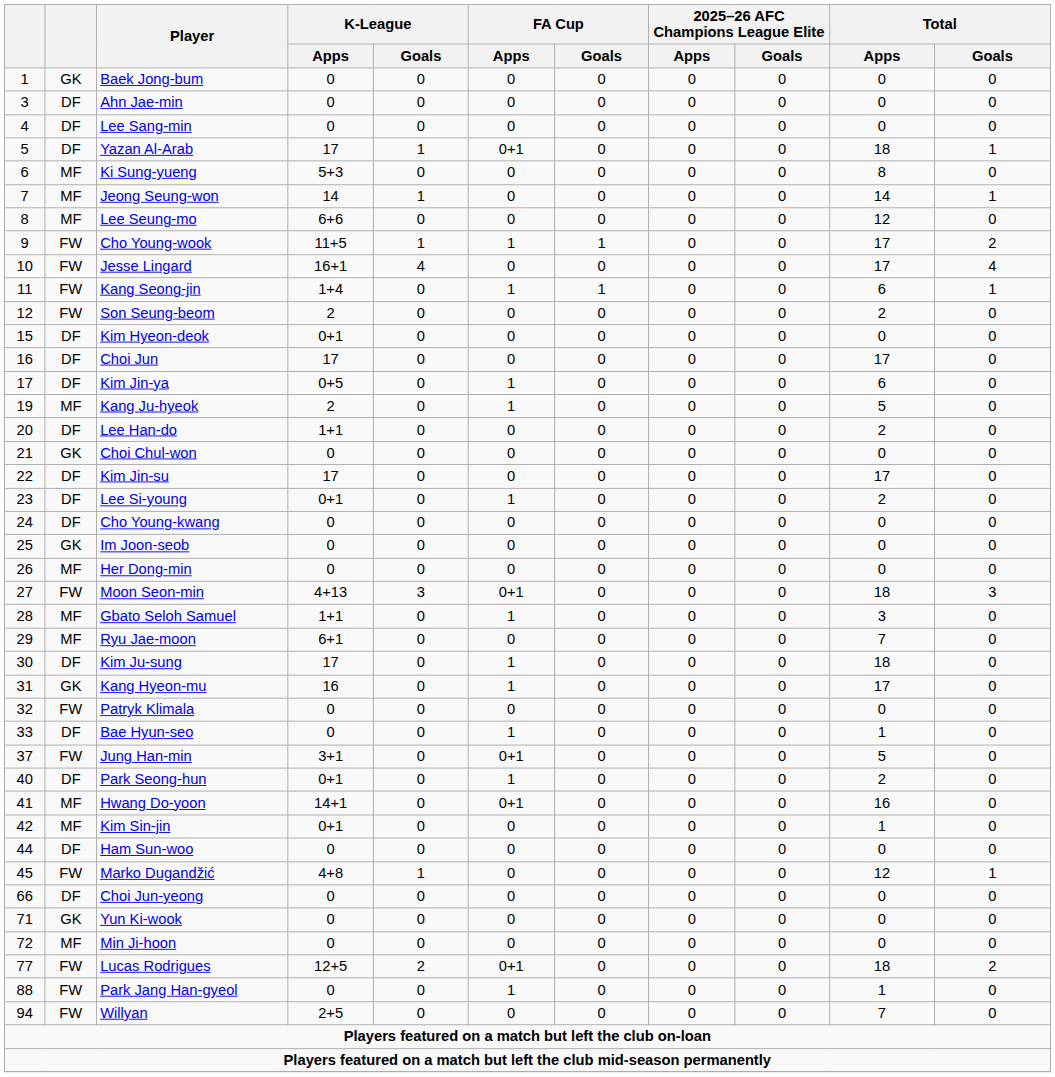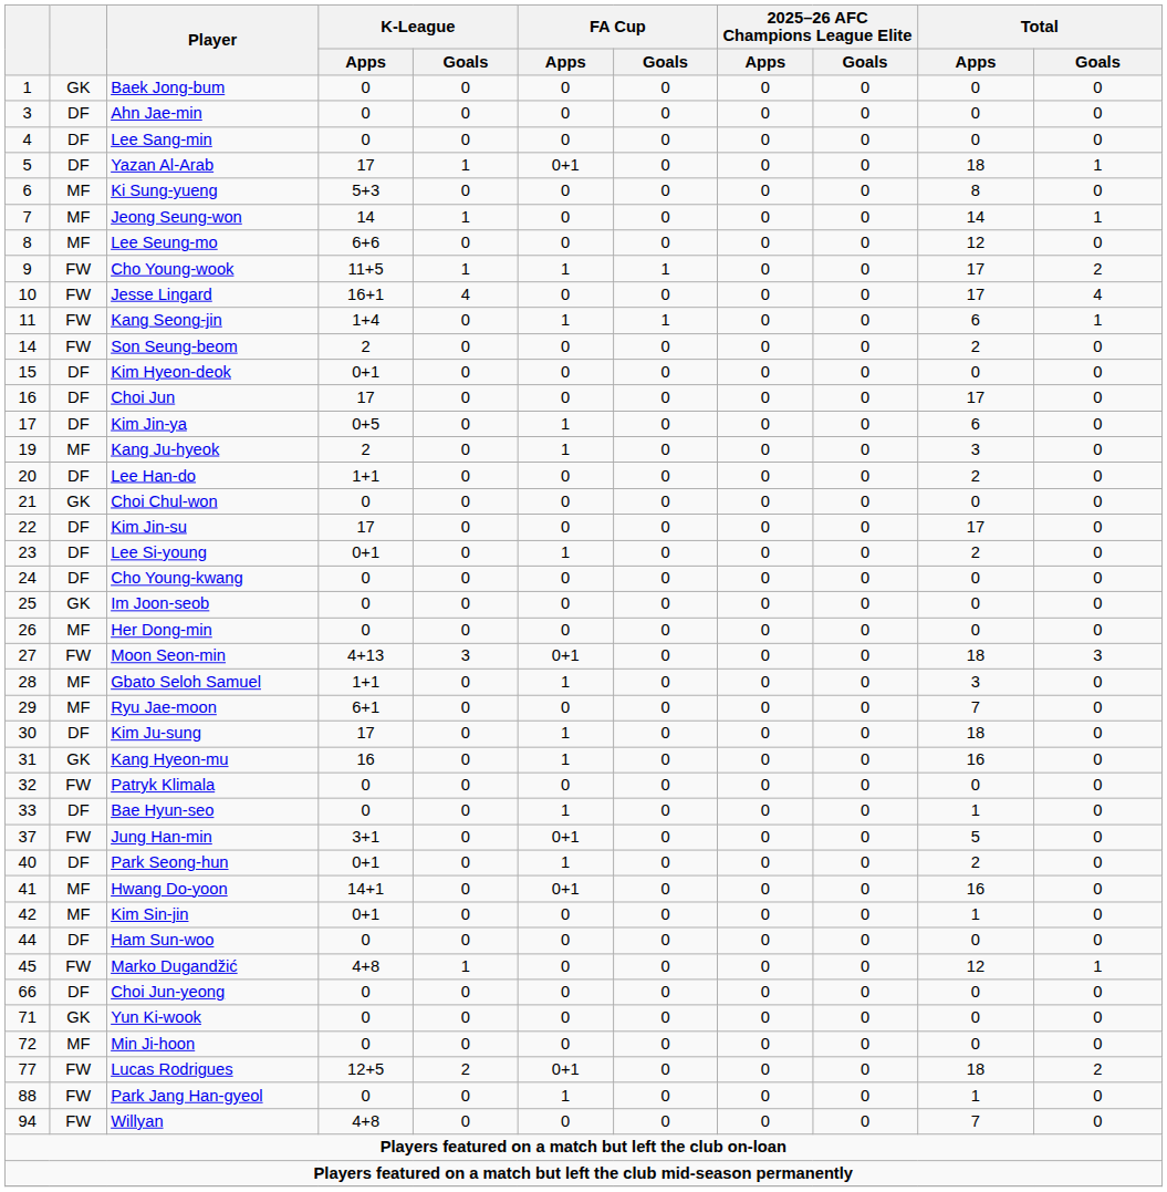Son Seung-beom | column 1: 12 -> 14
Kang Ju-hyeok | Total / Apps: 5 -> 3
Kang Hyeon-mu | Total / Apps: 17 -> 16
Willyan | K-League / Apps: 2+5 -> 4+8
